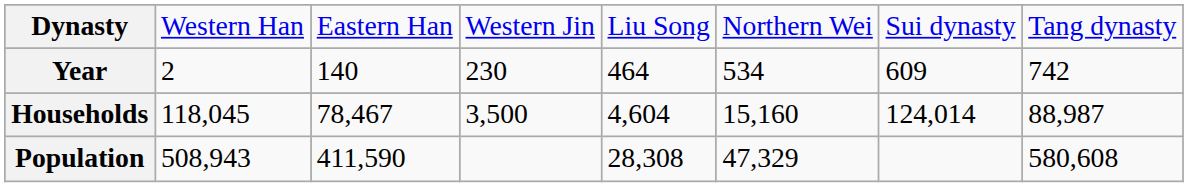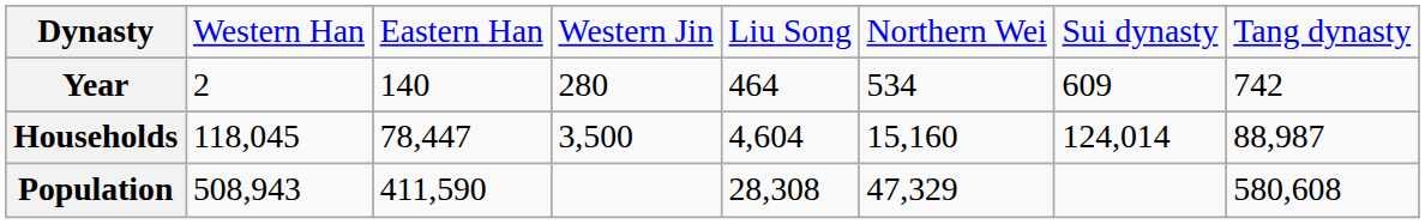Year | column 4: 230 -> 280
Households | column 3: 78,467 -> 78,447
